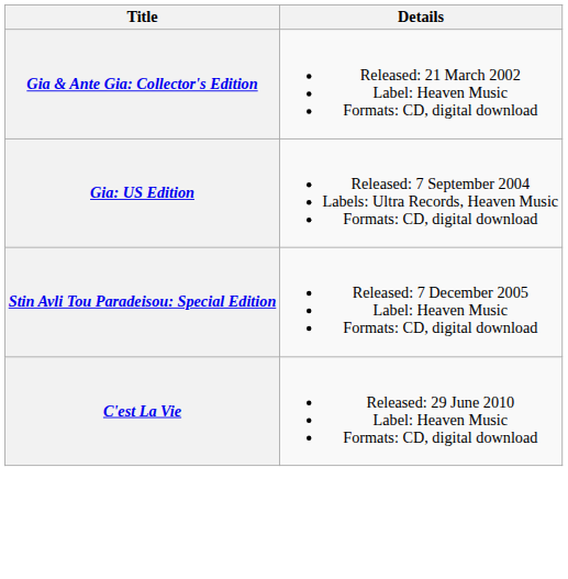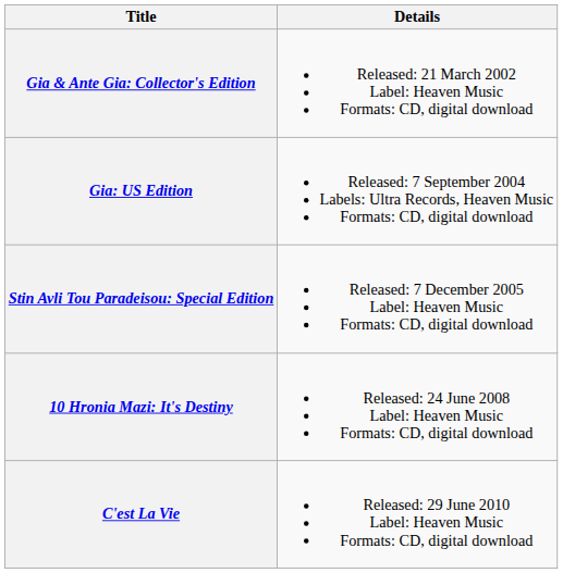+ row: 10 Hronia Mazi: It's Destiny | Released: 24 June 2008 Label: Heaven Music Formats: CD, digital download
